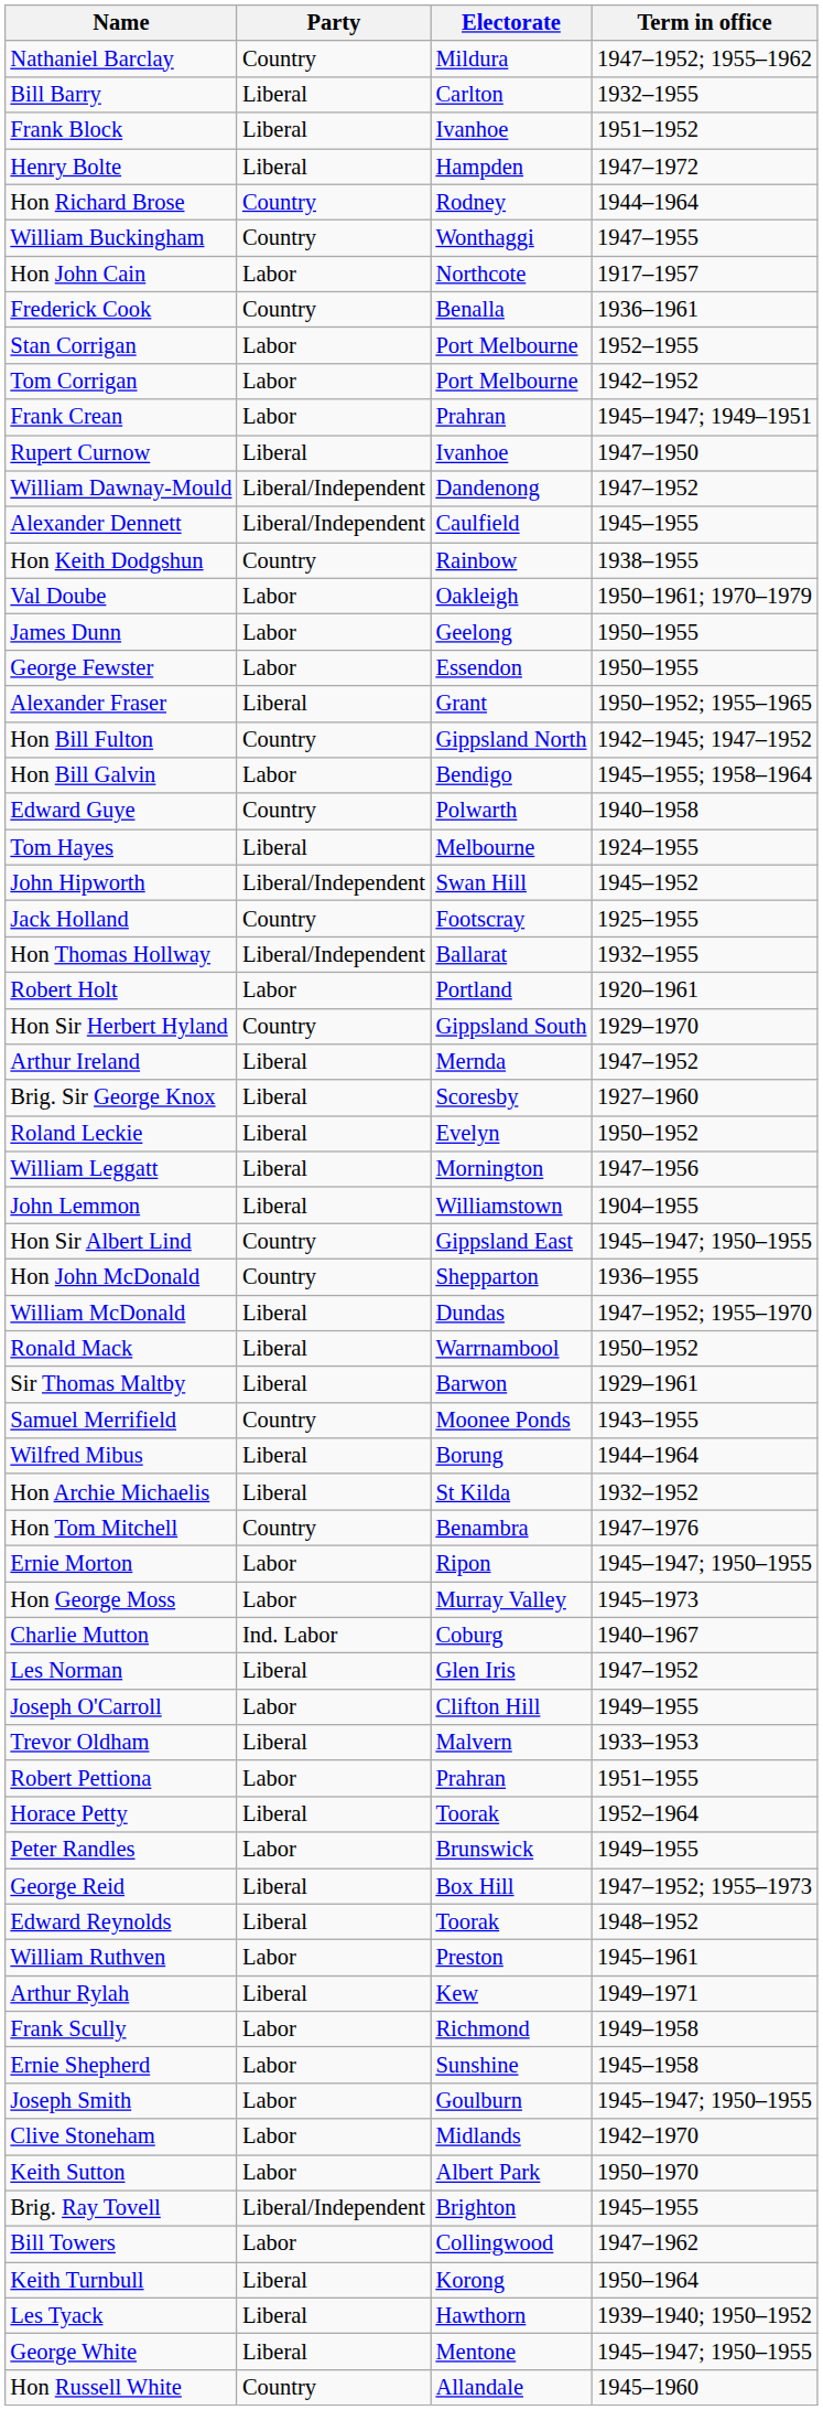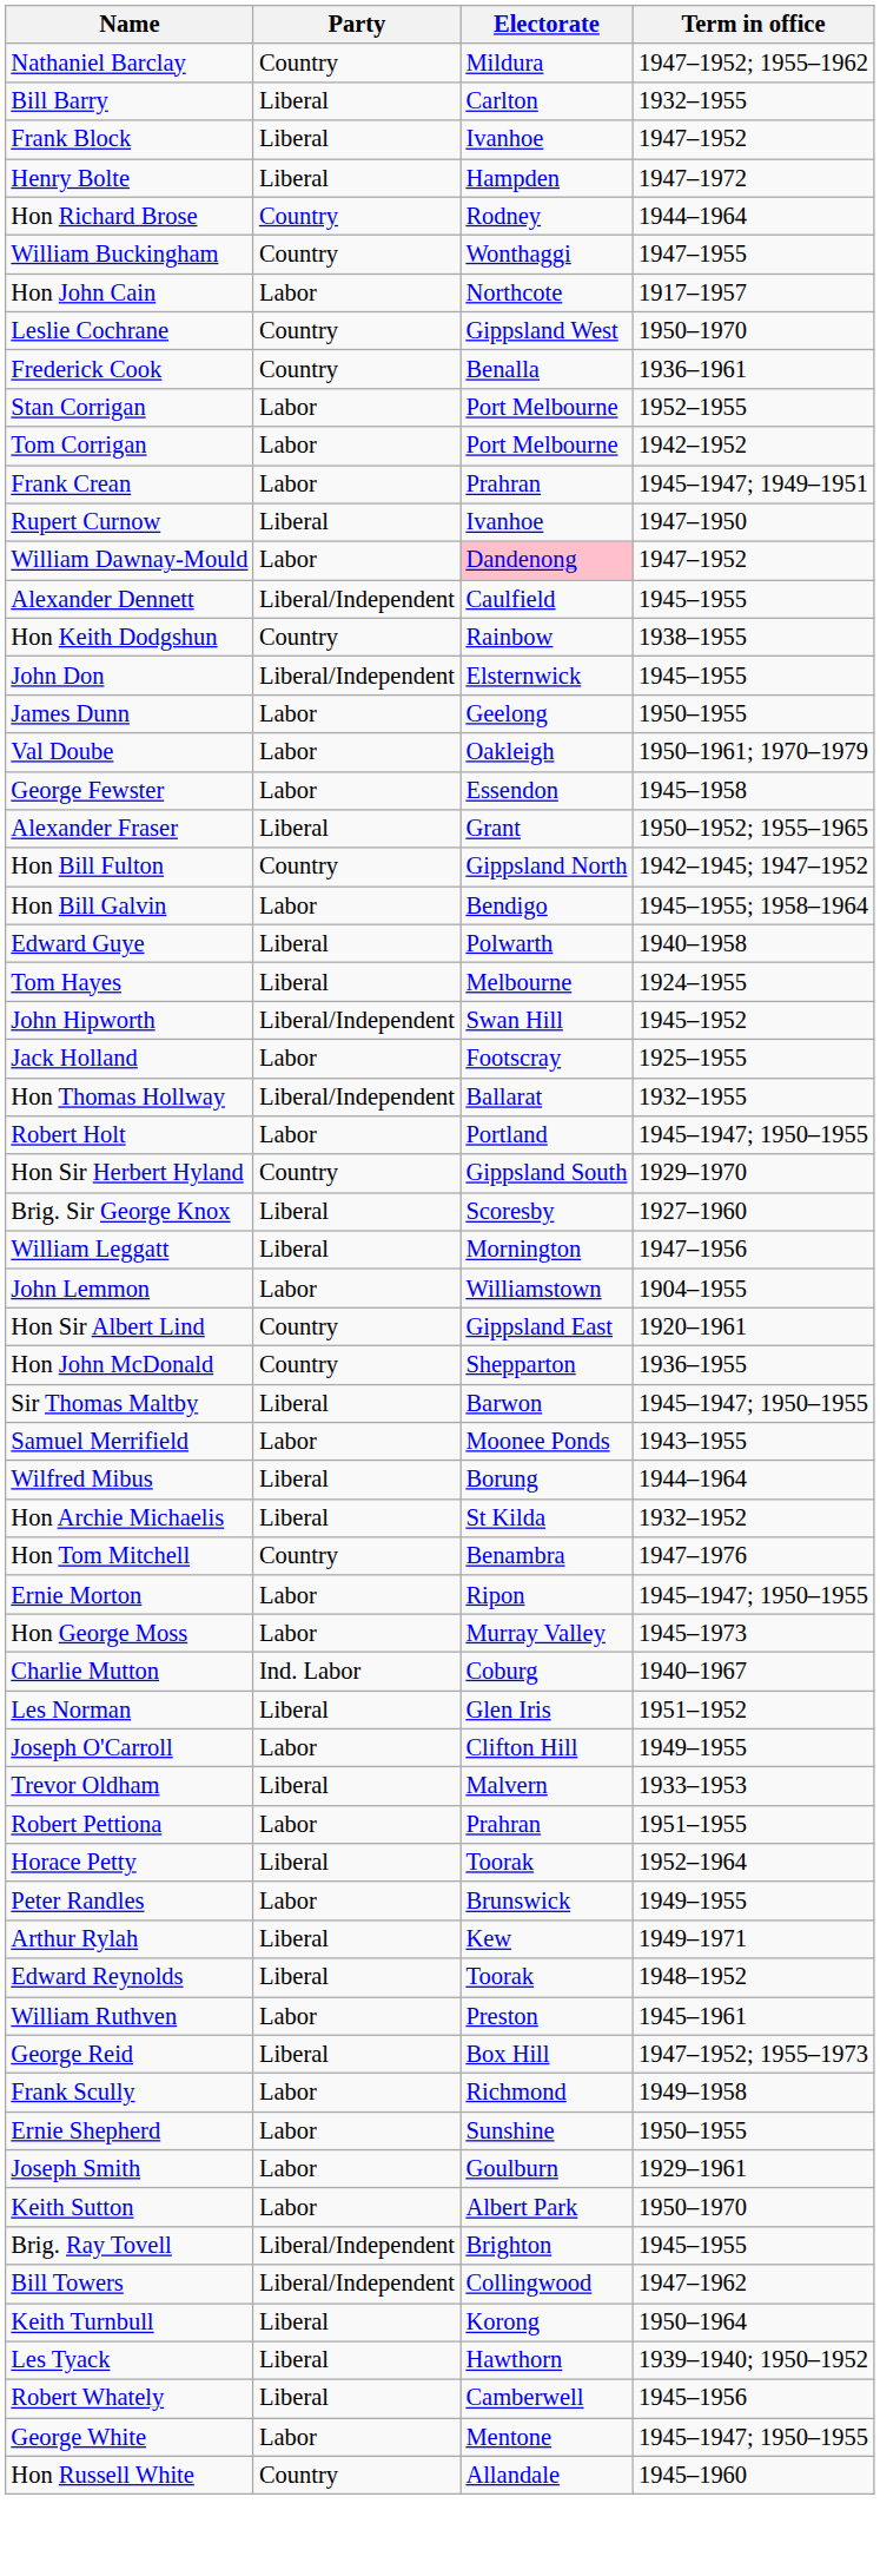Frank Block | Term in office: 1951–1952 -> 1947–1952
+ row: Leslie Cochrane | Country | Gippsland West | 1950–1970
William Dawnay-Mould | Party: Liberal/Independent -> Labor
William Dawnay-Mould | Electorate: no background -> pink background
+ row: John Don | Liberal/Independent | Elsternwick | 1945–1955
rows swapped: Val Doube <-> James Dunn
George Fewster | Term in office: 1950–1955 -> 1945–1958
Edward Guye | Party: Country -> Liberal
Jack Holland | Party: Country -> Labor
Robert Holt | Term in office: 1920–1961 -> 1945–1947; 1950–1955
- row: Arthur Ireland | Liberal | Mernda | 1947–1952
- row: Roland Leckie | Liberal | Evelyn | 1950–1952
John Lemmon | Party: Liberal -> Labor
Hon Sir Albert Lind | Term in office: 1945–1947; 1950–1955 -> 1920–1961
- row: William McDonald | Liberal | Dundas | 1947–1952; 1955–1970
- row: Ronald Mack | Liberal | Warrnambool | 1950–1952
Sir Thomas Maltby | Term in office: 1929–1961 -> 1945–1947; 1950–1955
Samuel Merrifield | Party: Country -> Labor
Les Norman | Term in office: 1947–1952 -> 1951–1952
rows swapped: George Reid <-> Arthur Rylah
Ernie Shepherd | Term in office: 1945–1958 -> 1950–1955
Joseph Smith | Term in office: 1945–1947; 1950–1955 -> 1929–1961
- row: Clive Stoneham | Labor | Midlands | 1942–1970
Bill Towers | Party: Labor -> Liberal/Independent
+ row: Robert Whately | Liberal | Camberwell | 1945–1956
George White | Party: Liberal -> Labor
